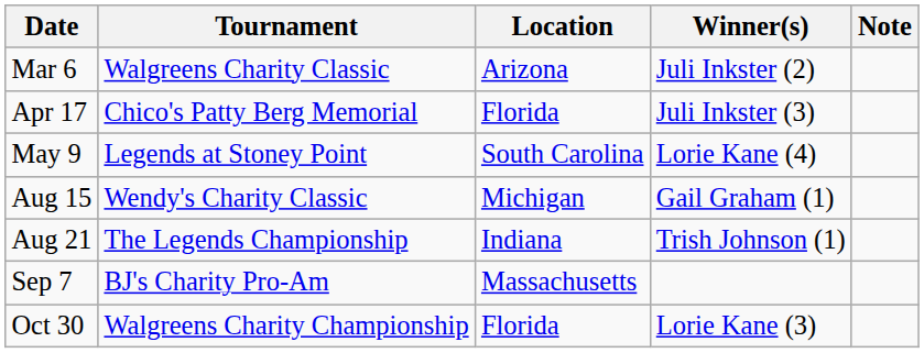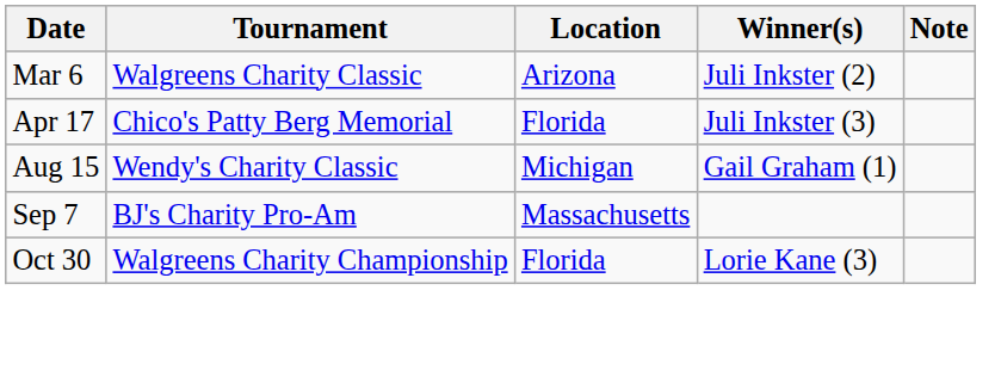- row: May 9 | Legends at Stoney Point | South Carolina | Lorie Kane (4)
- row: Aug 21 | The Legends Championship | Indiana | Trish Johnson (1)
